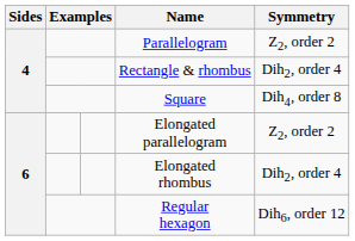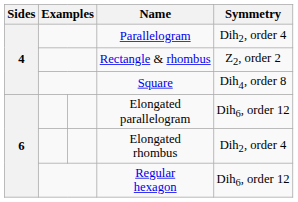Parallelogram | Symmetry: Z2, order 2 -> Dih2, order 4
Rectangle & rhombus | Symmetry: Dih2, order 4 -> Z2, order 2
Elongated parallelogram | Symmetry: Z2, order 2 -> Dih6, order 12
